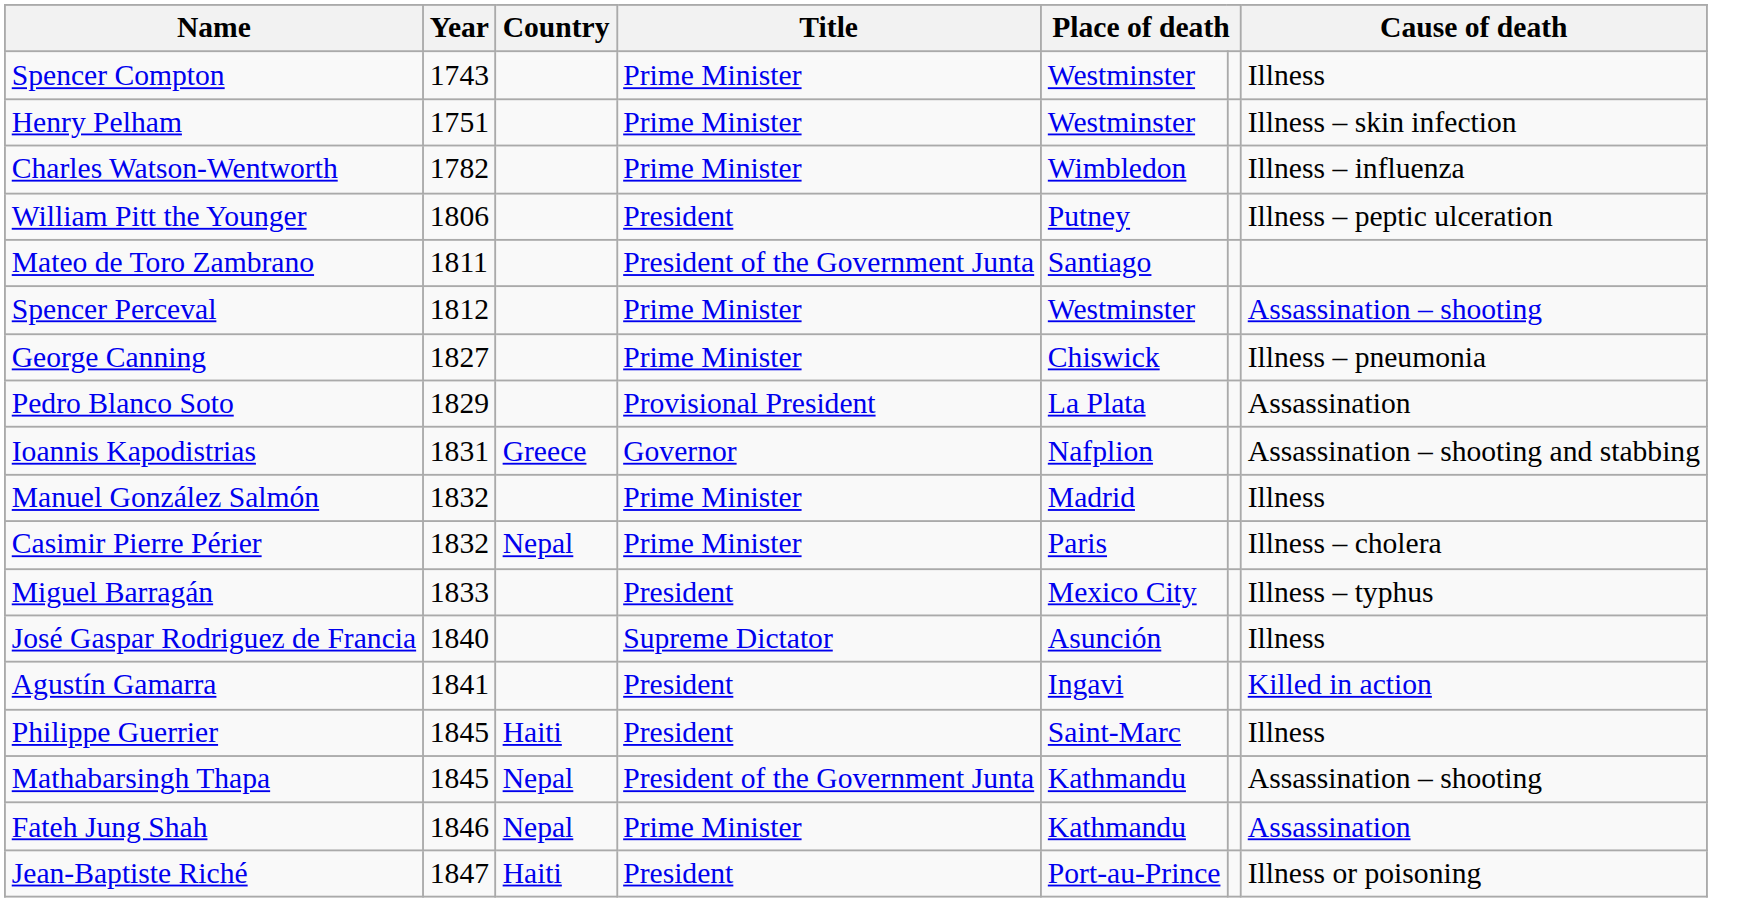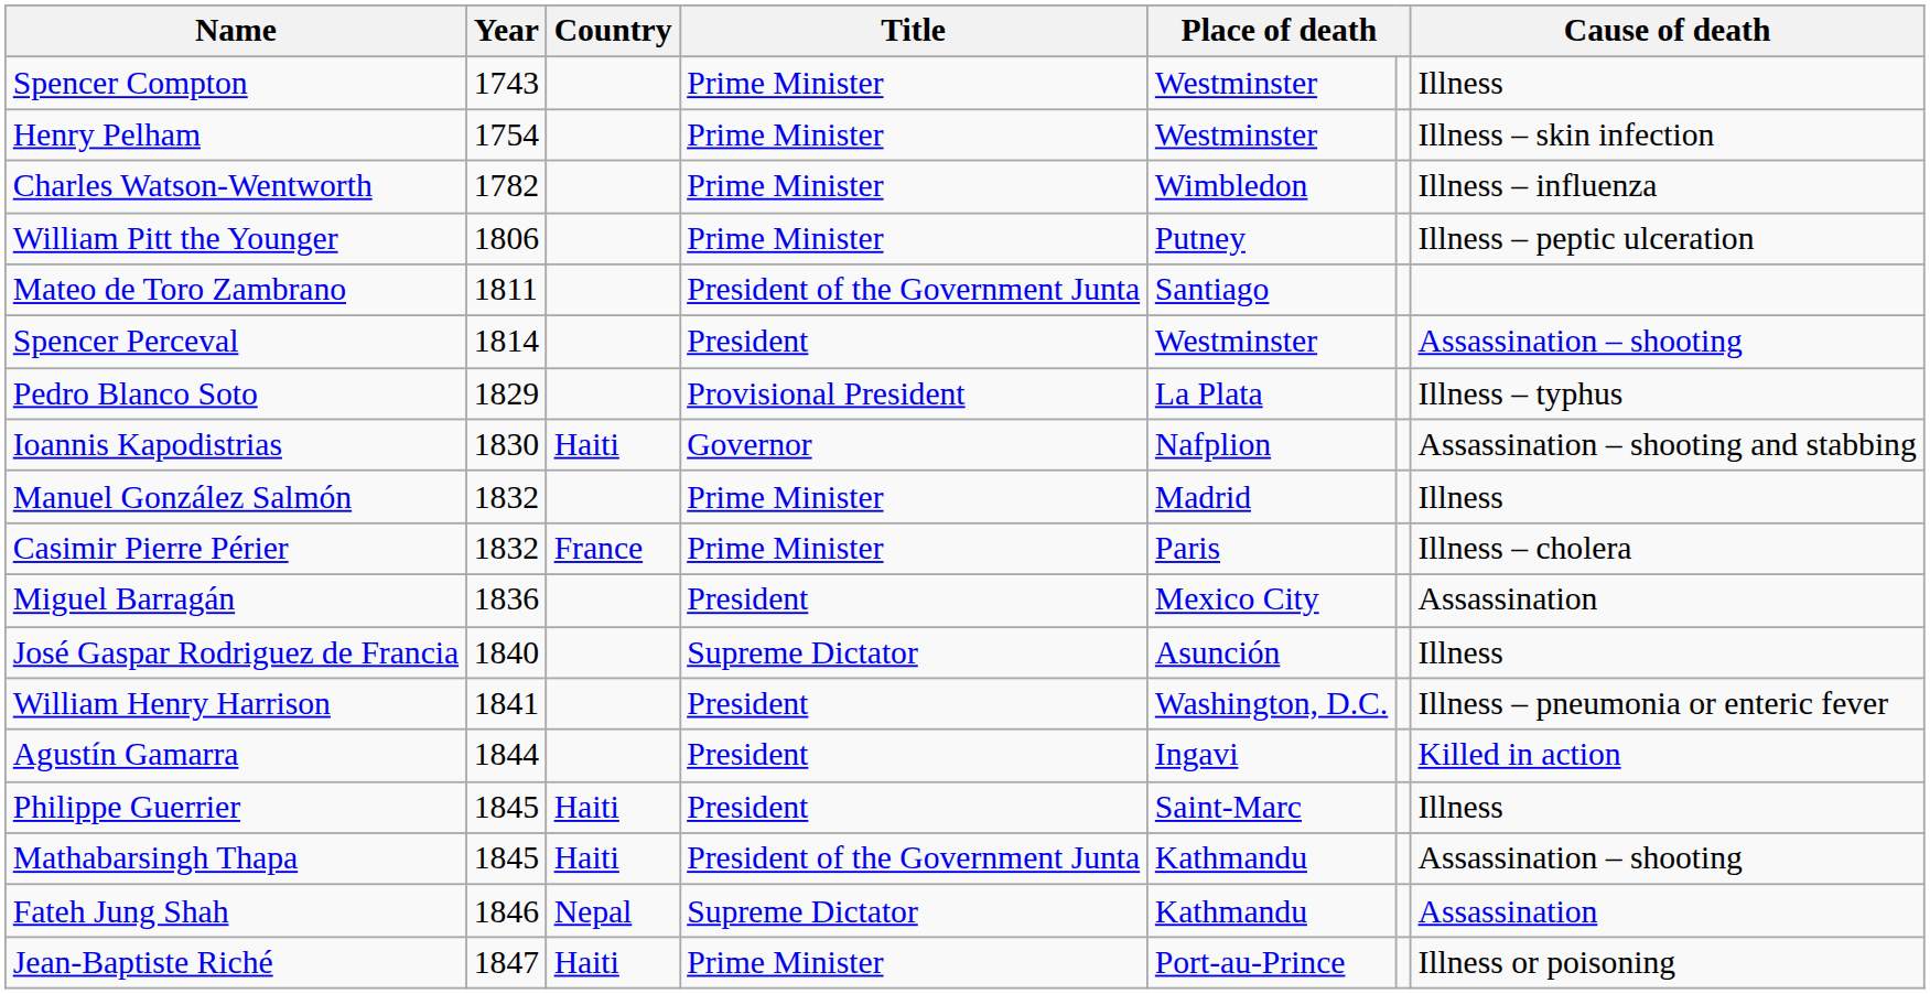Henry Pelham | Year: 1751 -> 1754
William Pitt the Younger | Title: President -> Prime Minister
Spencer Perceval | Year: 1812 -> 1814
Spencer Perceval | Title: Prime Minister -> President
- row: George Canning | 1827 | Prime Minister | Chiswick | Illness – pneumonia
Pedro Blanco Soto | Cause of death: Assassination -> Illness – typhus
Ioannis Kapodistrias | Year: 1831 -> 1830
Ioannis Kapodistrias | Country: Greece -> Haiti
Casimir Pierre Périer | Country: Nepal -> France
Miguel Barragán | Year: 1833 -> 1836
Miguel Barragán | Cause of death: Illness – typhus -> Assassination
+ row: William Henry Harrison | 1841 | President | Washington, D.C. | Illness – pneumonia or enteric fever
Agustín Gamarra | Year: 1841 -> 1844
Mathabarsingh Thapa | Country: Nepal -> Haiti
Fateh Jung Shah | Title: Prime Minister -> Supreme Dictator
Jean-Baptiste Riché | Title: President -> Prime Minister
